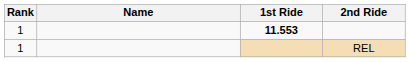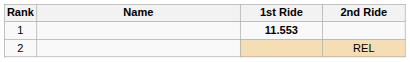REL | Rank: 1 -> 2
